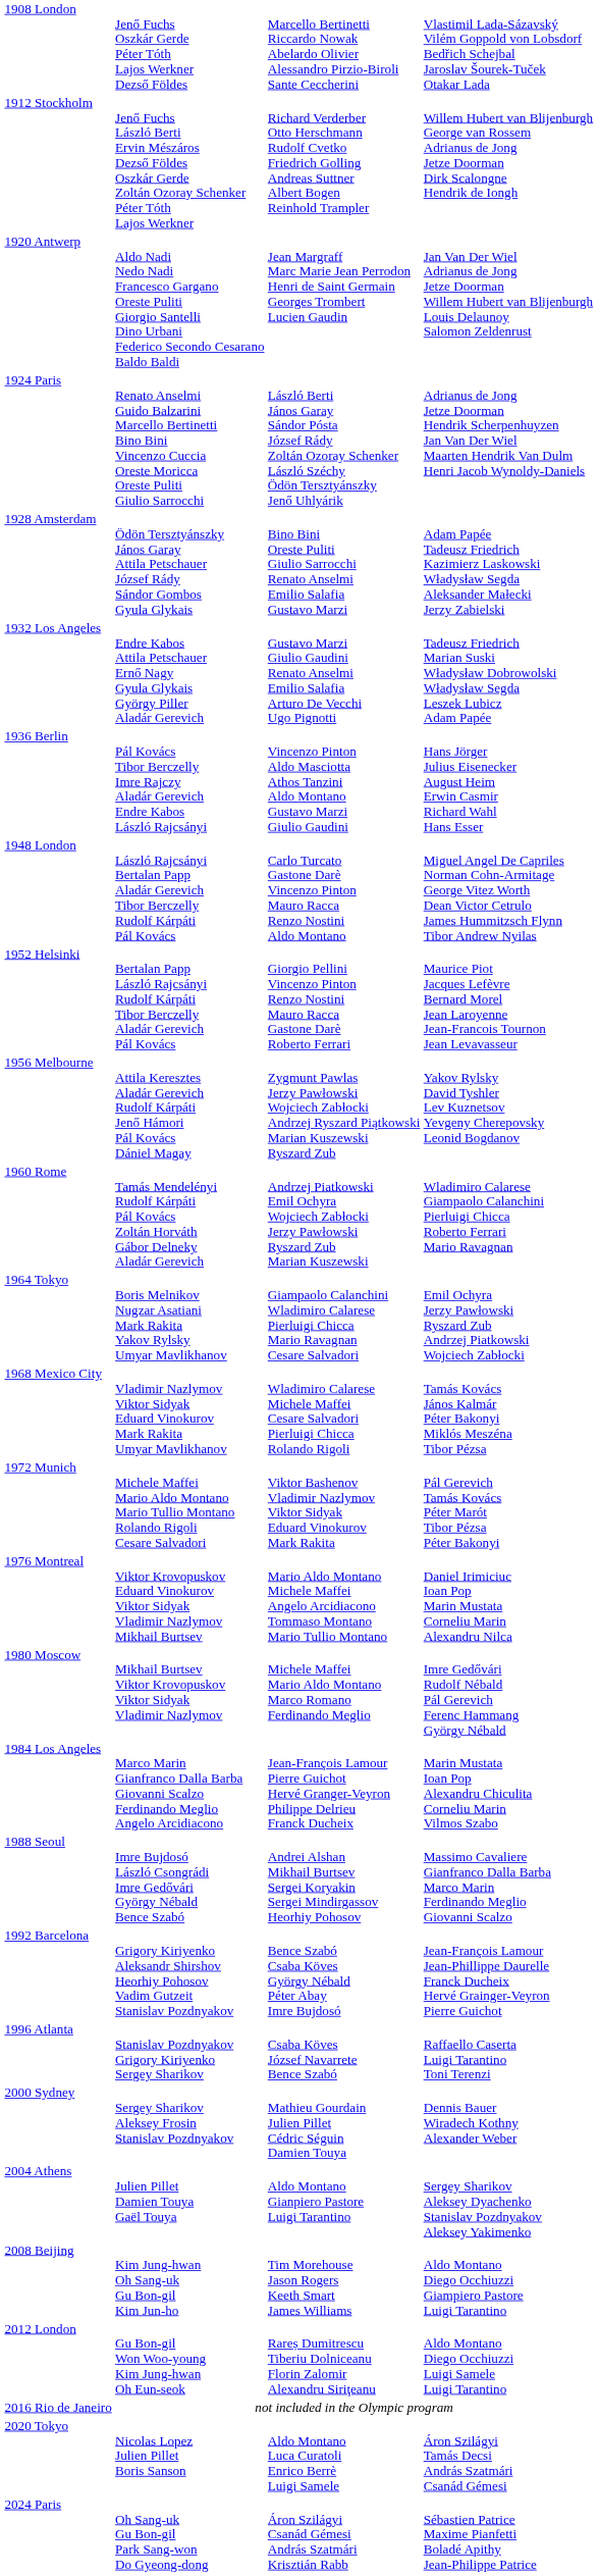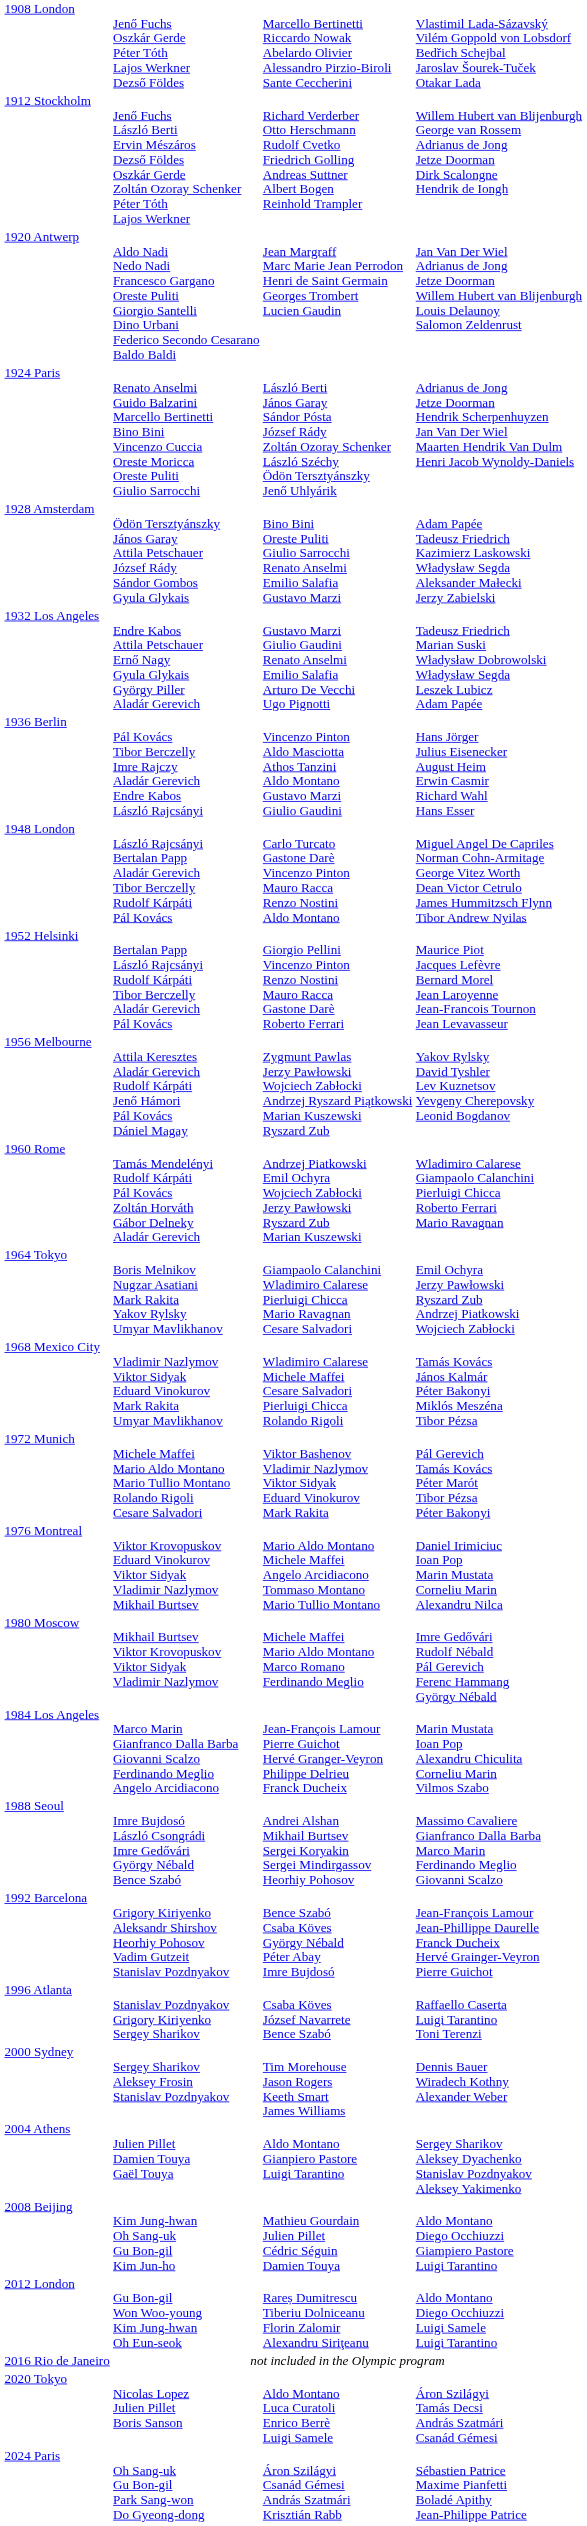2000 Sydney | column 3: Mathieu Gourdain Julien Pillet Cédric Séguin Damien Touya -> Tim Morehouse Jason Rogers Keeth Smart James Williams
2008 Beijing | column 3: Tim Morehouse Jason Rogers Keeth Smart James Williams -> Mathieu Gourdain Julien Pillet Cédric Séguin Damien Touya
